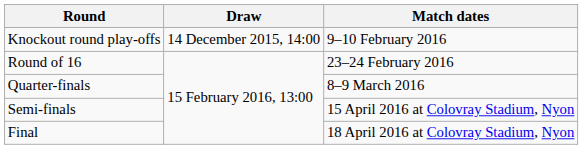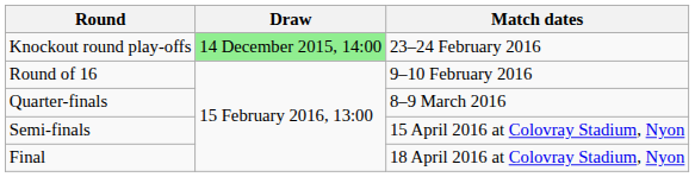Knockout round play-offs | Draw: no background -> lightgreen background
Knockout round play-offs | Match dates: 9–10 February 2016 -> 23–24 February 2016
Round of 16 | Match dates: 23–24 February 2016 -> 9–10 February 2016
